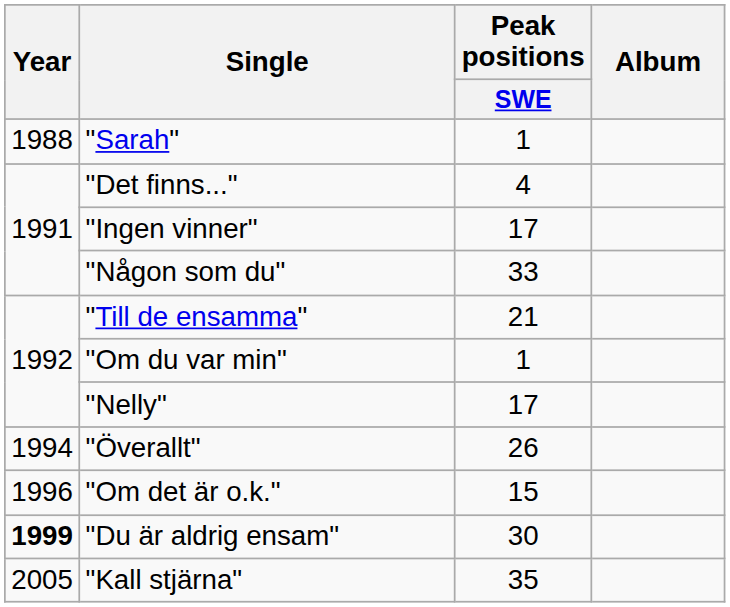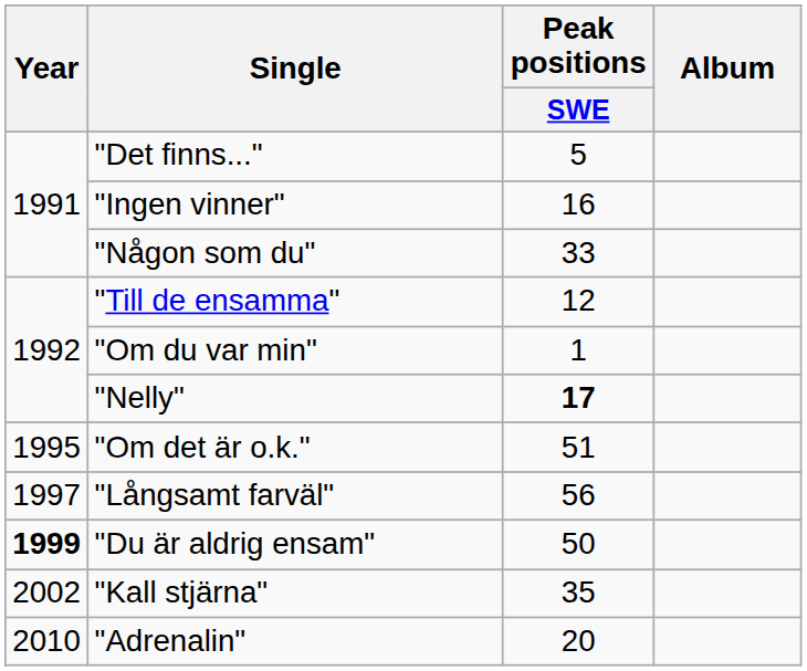- row: 1988 | "Sarah" | 1
"Det finns..." | Peak positions / SWE: 4 -> 5
"Ingen vinner" | Peak positions / SWE: 17 -> 16
"Till de ensamma" | Peak positions / SWE: 21 -> 12
"Nelly" | Peak positions / SWE: normal -> bold
- row: 1994 | "Överallt" | 26
"Om det är o.k." | Year: 1996 -> 1995
"Om det är o.k." | Peak positions / SWE: 15 -> 51
+ row: 1997 | "Långsamt farväl" | 56
"Du är aldrig ensam" | Peak positions / SWE: 30 -> 50
"Kall stjärna" | Year: 2005 -> 2002
+ row: 2010 | "Adrenalin" | 20
